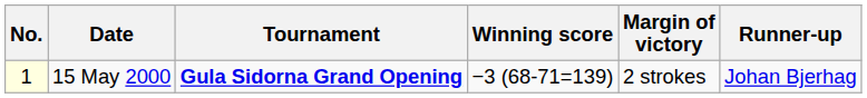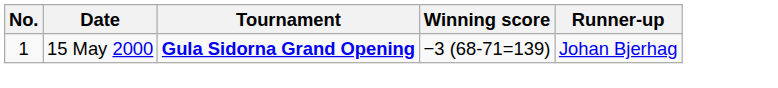- column: Margin of victory | 2 strokes
15 May 2000 | No.: lightyellow background -> no background
